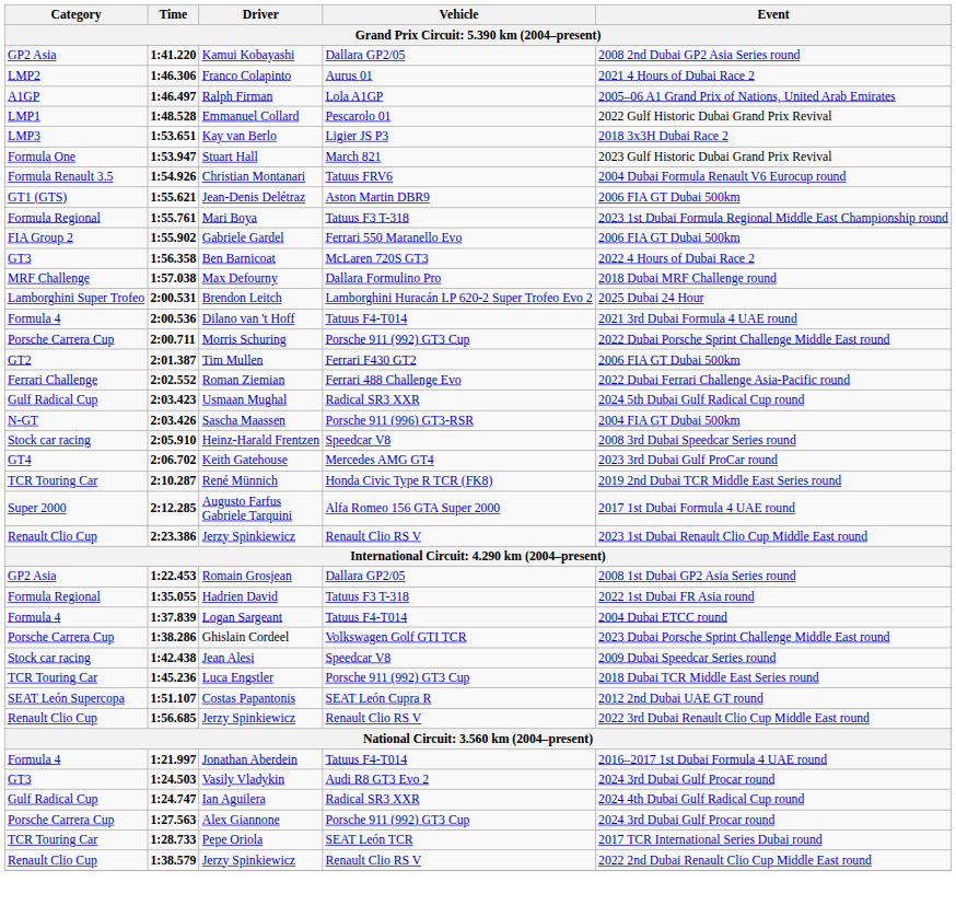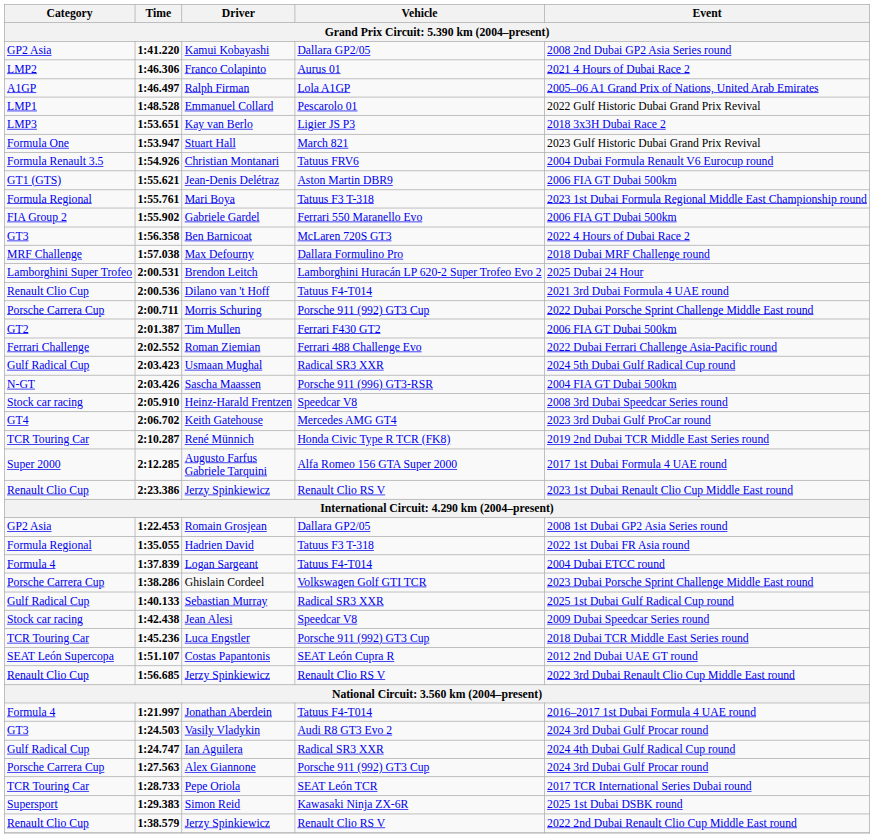Dilano van 't Hoff | Category: Formula 4 -> Renault Clio Cup
+ row: Gulf Radical Cup | 1:40.133 | Sebastian Murray | Radical SR3 XXR | 2025 1st Dubai Gulf Radical Cup round
+ row: Supersport | 1:29.383 | Simon Reid | Kawasaki Ninja ZX-6R | 2025 1st Dubai DSBK round
